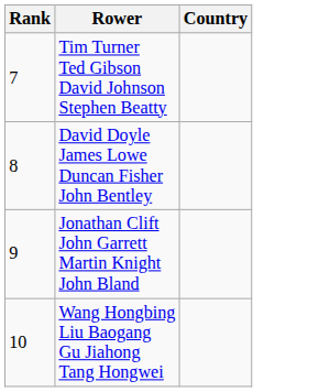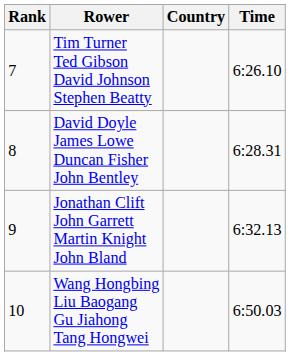+ column: Time | 6:26.10 | 6:28.31 | 6:32.13 | 6:50.03
